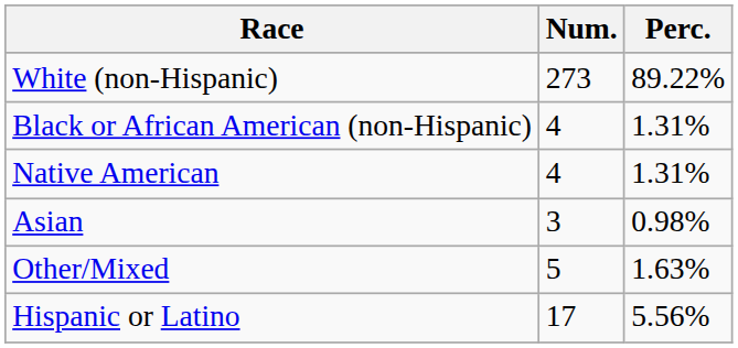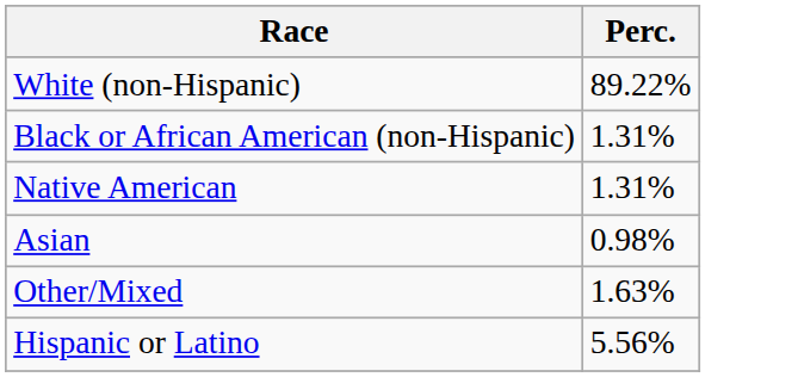- column: Num. | 273 | 4 | 4 | 3 | 5 | 17
